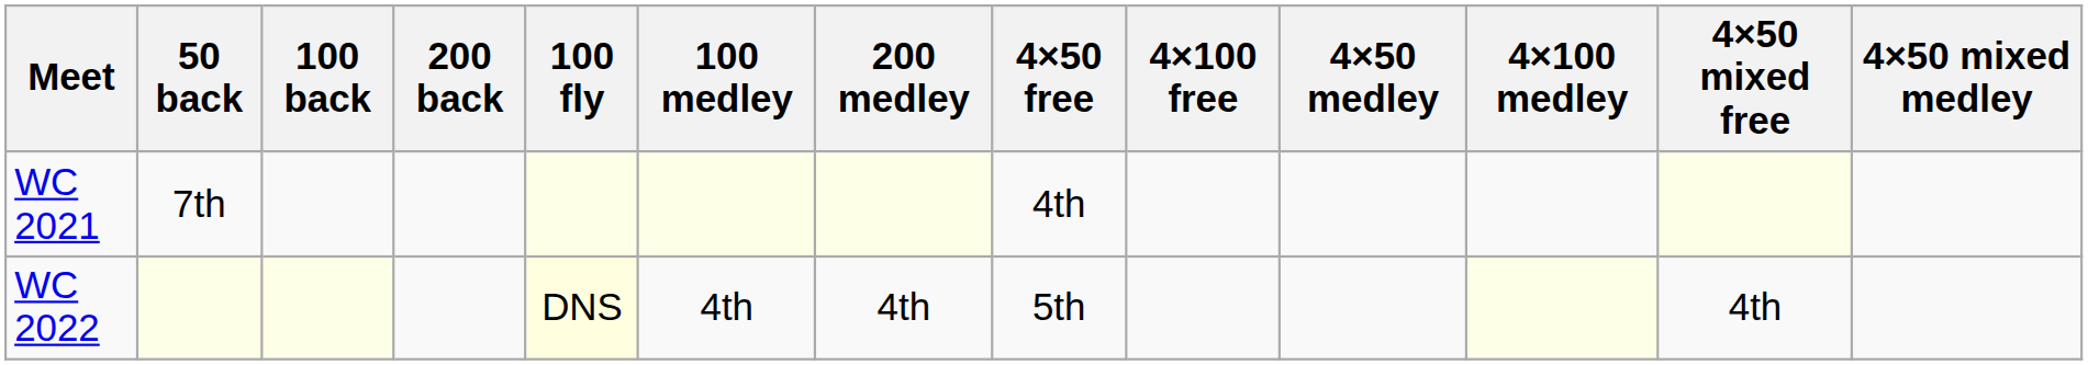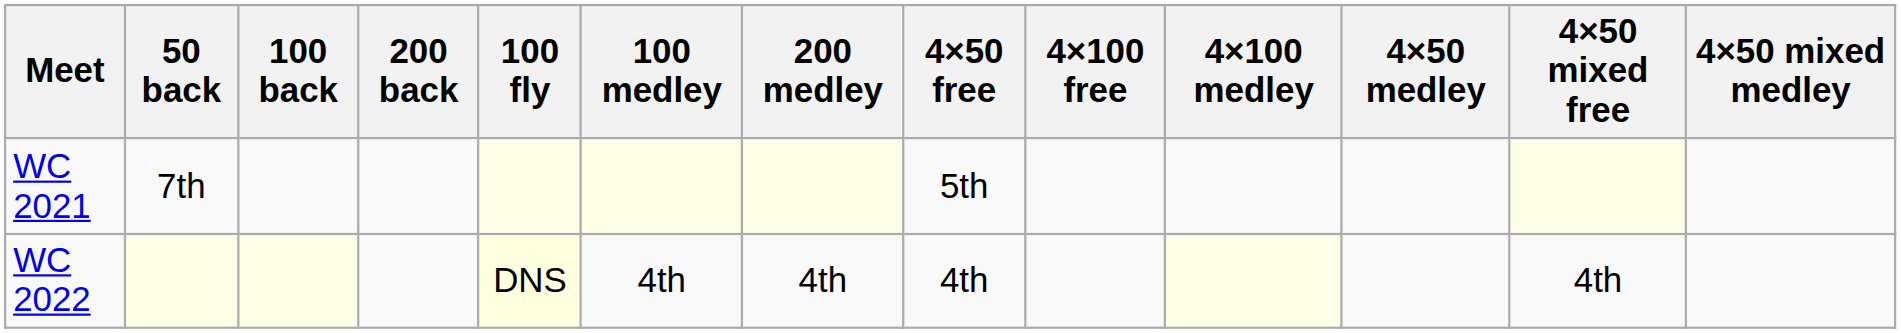columns swapped: 4×50 medley <-> 4×100 medley
WC 2021 | 4×50 free: 4th -> 5th
WC 2022 | 4×50 free: 5th -> 4th
